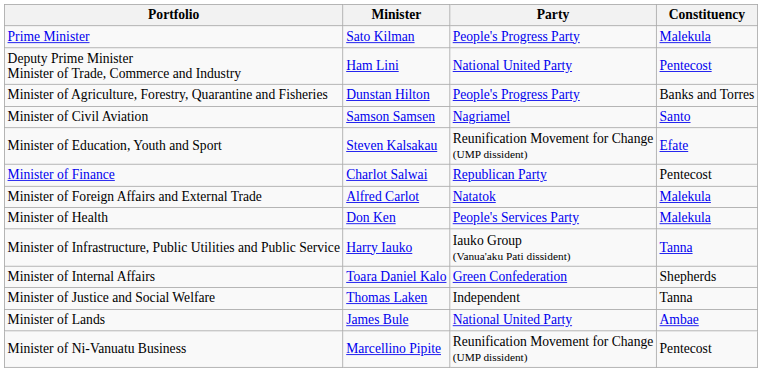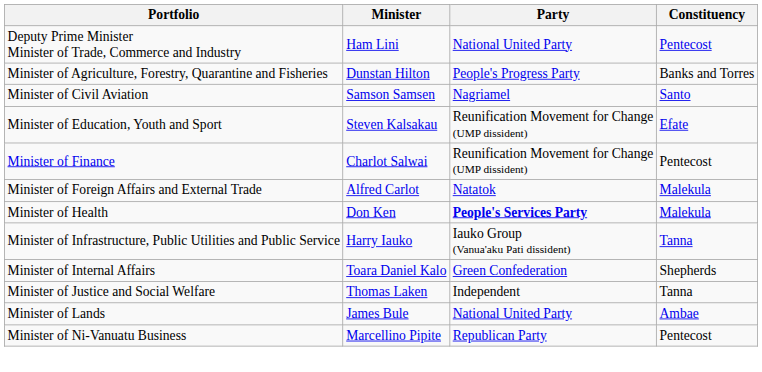- row: Prime Minister | Sato Kilman | People's Progress Party | Malekula
Minister of Finance | Party: Republican Party -> Reunification Movement for Change (UMP dissident)
Minister of Health | Party: normal -> bold
Minister of Ni-Vanuatu Business | Party: Reunification Movement for Change (UMP dissident) -> Republican Party
